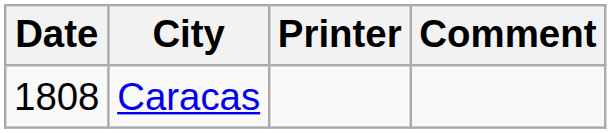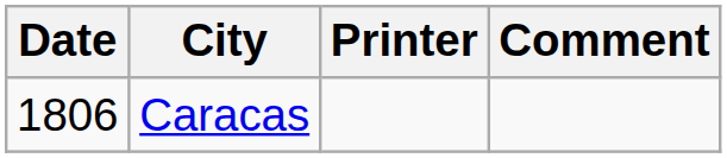Caracas | Date: 1808 -> 1806
